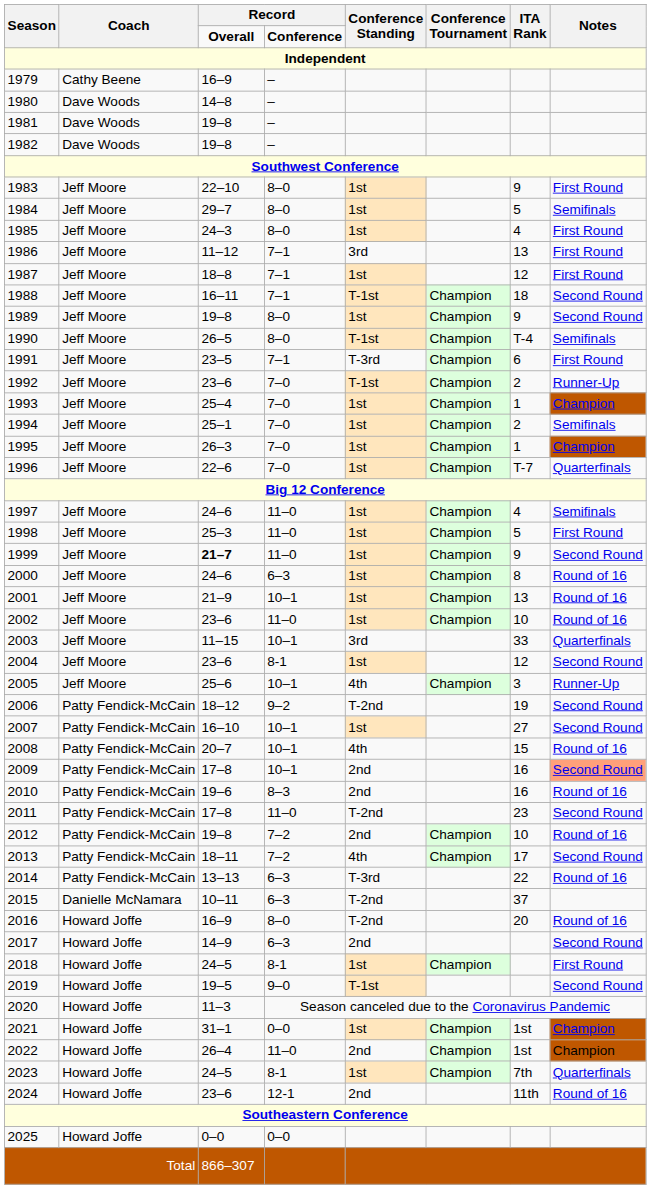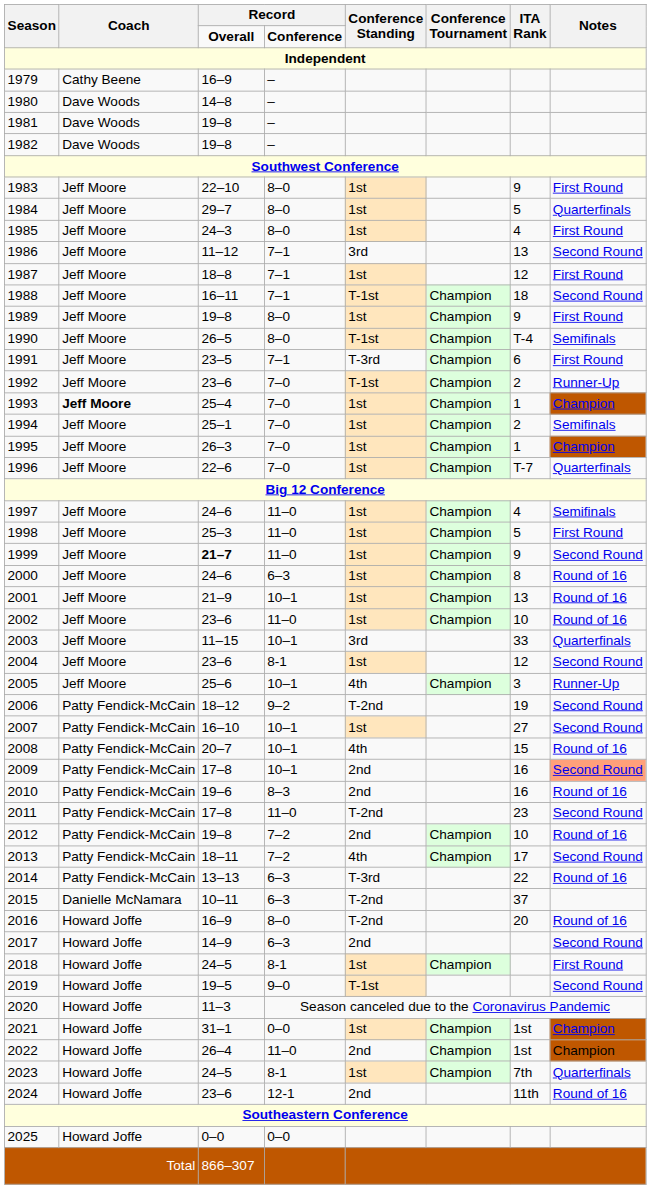1984 | Notes: Semifinals -> Quarterfinals
1986 | Notes: First Round -> Second Round
1989 | Notes: Second Round -> First Round
1993 | Coach: normal -> bold
